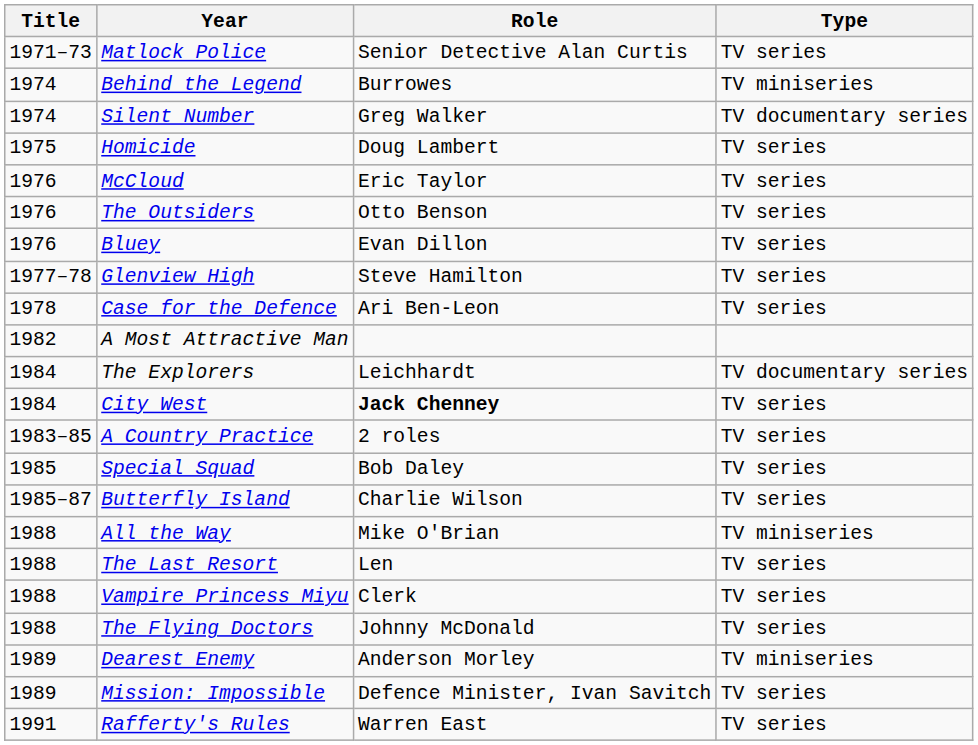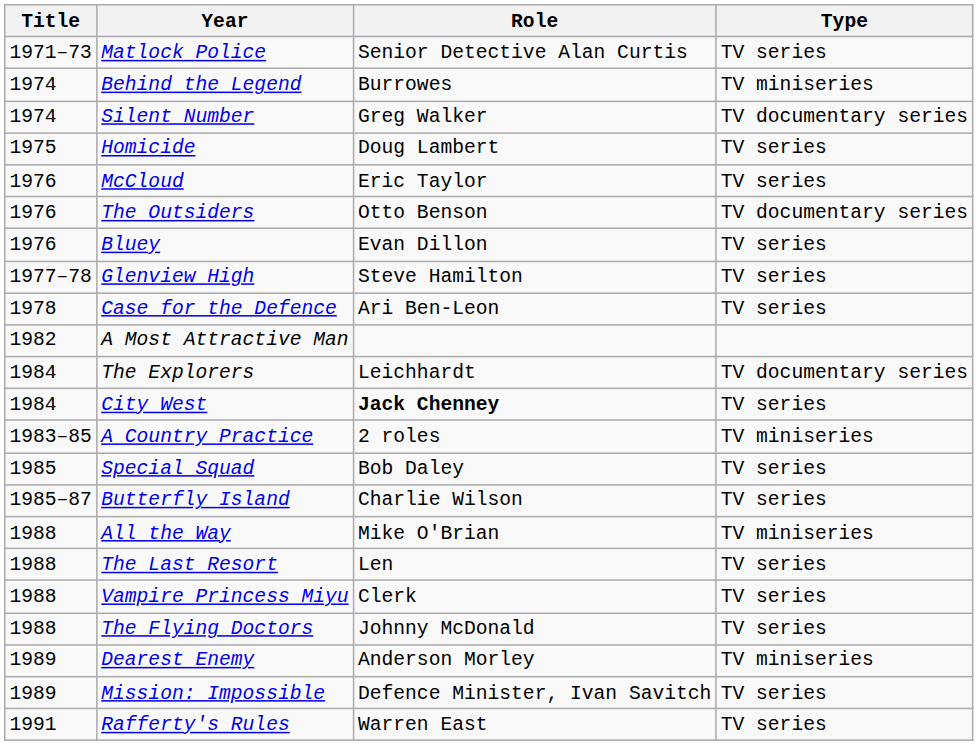The Outsiders | Type: TV series -> TV documentary series
A Country Practice | Type: TV series -> TV miniseries
